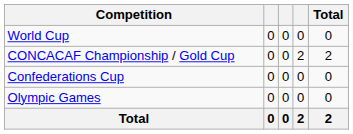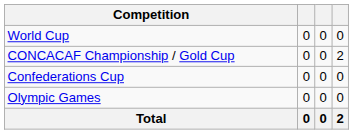- column: Total | 0 | 2 | 0 | 0 | 2
